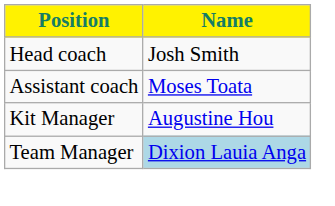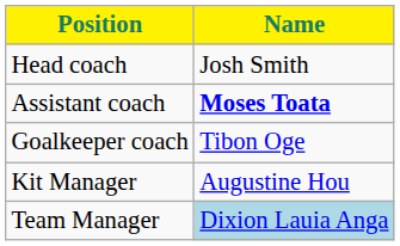Assistant coach | Name: normal -> bold
+ row: Goalkeeper coach | Tibon Oge
